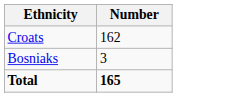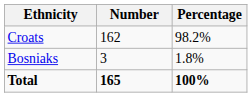+ column: Percentage | 98.2% | 1.8% | 100%
